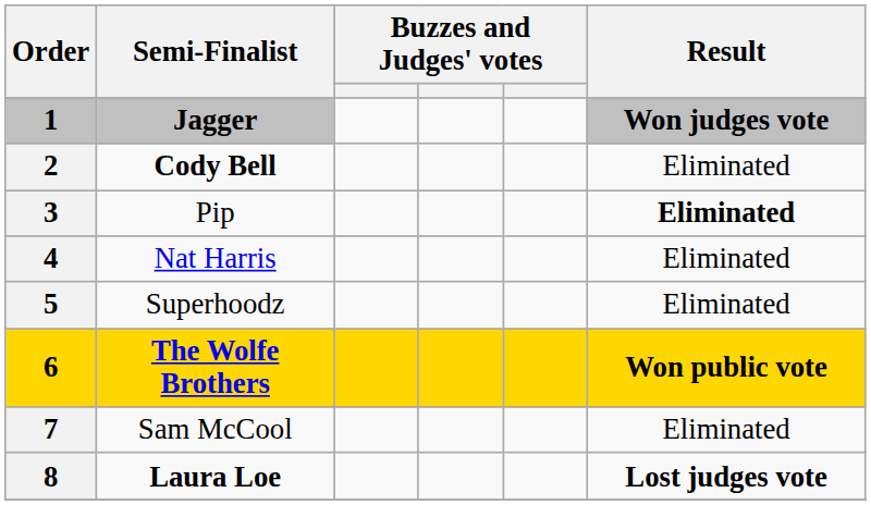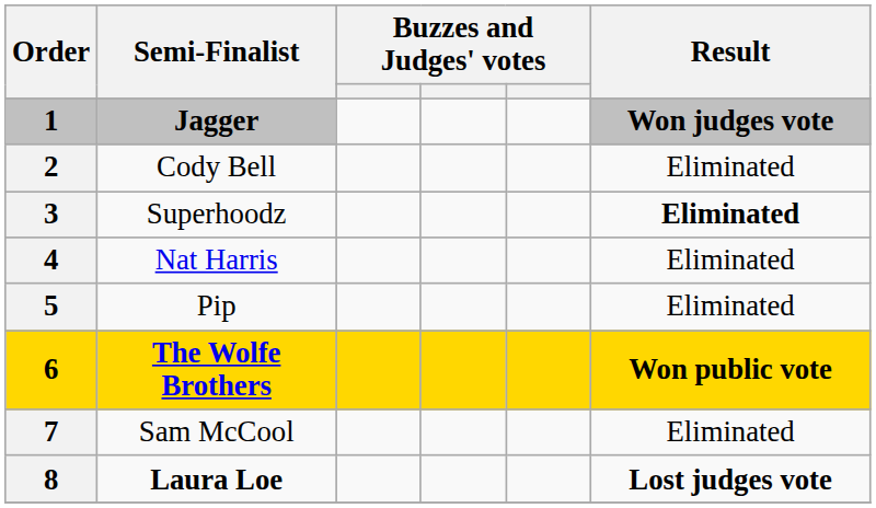2 | Semi-Finalist: bold -> normal
3 | Semi-Finalist: Pip -> Superhoodz
5 | Semi-Finalist: Superhoodz -> Pip
